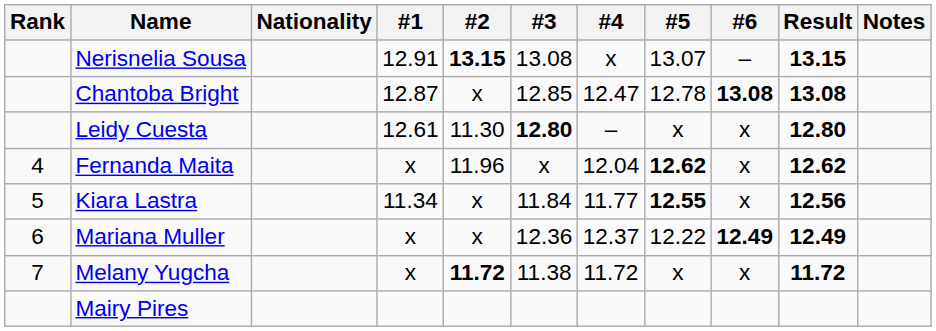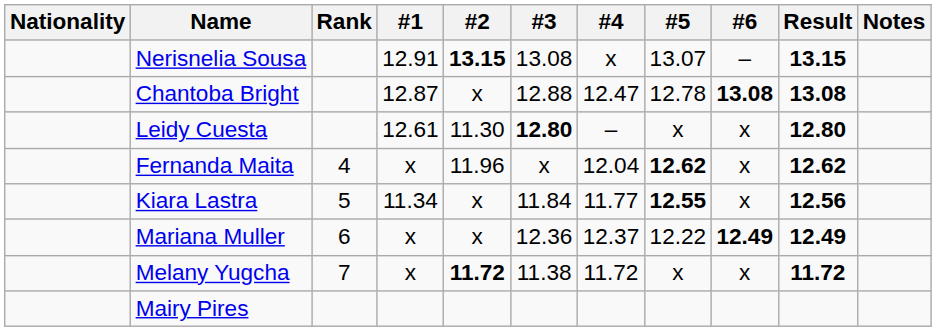columns swapped: Rank <-> Nationality
Chantoba Bright | #3: 12.85 -> 12.88
